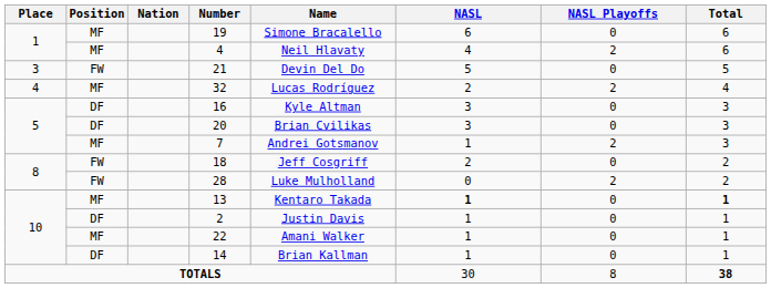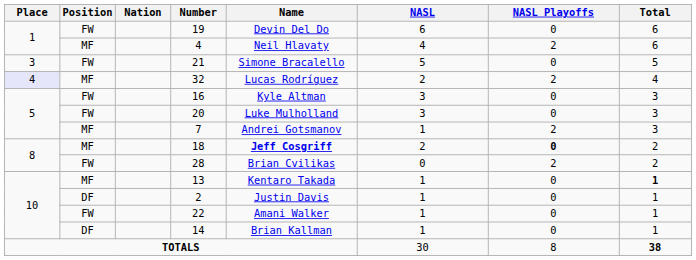19 | Position: MF -> FW
19 | Name: Simone Bracalello -> Devin Del Do
21 | Name: Devin Del Do -> Simone Bracalello
32 | Place: no background -> lavender background
16 | Position: DF -> FW
20 | Position: DF -> FW
20 | Name: Brian Cvilikas -> Luke Mulholland
18 | Position: FW -> MF
18 | Name: normal -> bold
18 | NASL Playoffs: normal -> bold
28 | Name: Luke Mulholland -> Brian Cvilikas
13 | NASL: bold -> normal
22 | Position: MF -> FW
